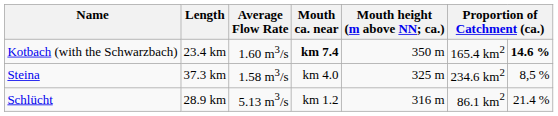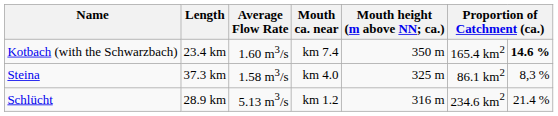Kotbach (with the Schwarzbach) | Mouth ca. near: bold -> normal
Steina | column 6: 234.6 km2 -> 86.1 km2
Steina | column 7: 8,5 % -> 8,3 %
Schlücht | column 6: 86.1 km2 -> 234.6 km2
